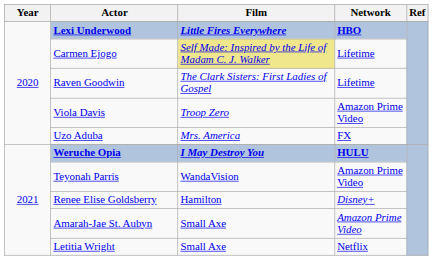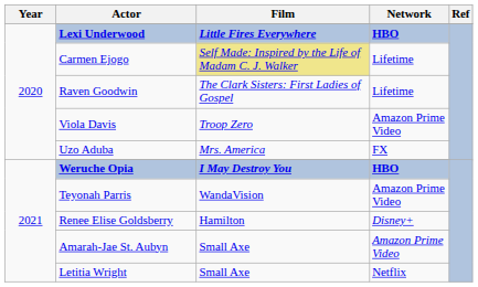Weruche Opia | Network: HULU -> HBO
